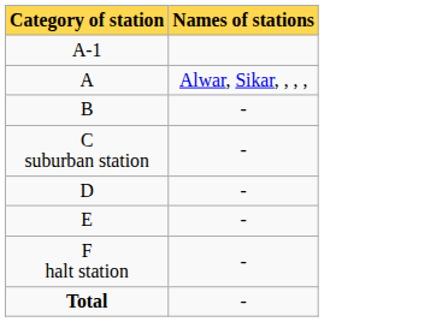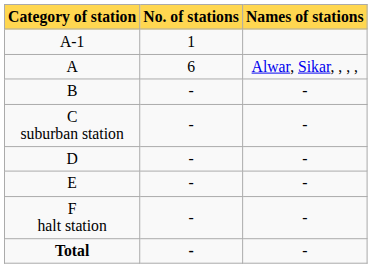+ column: No. of stations | 1 | 6 | - | - | - | - | - | -
